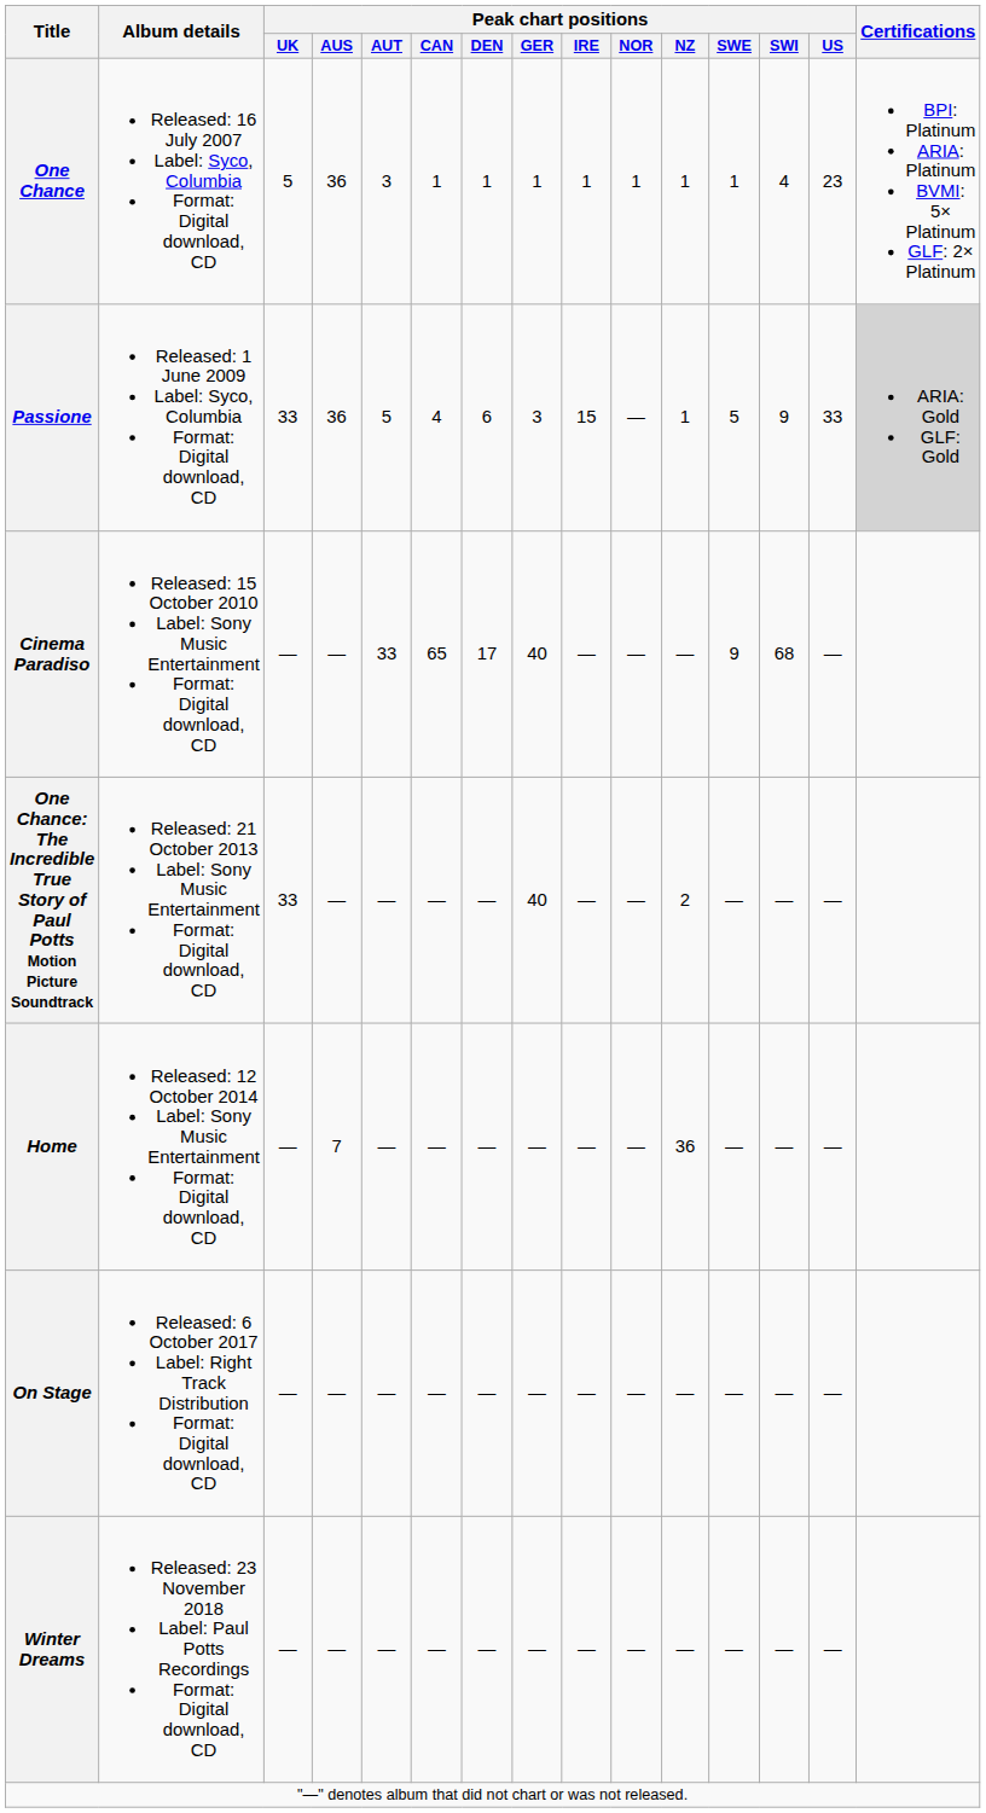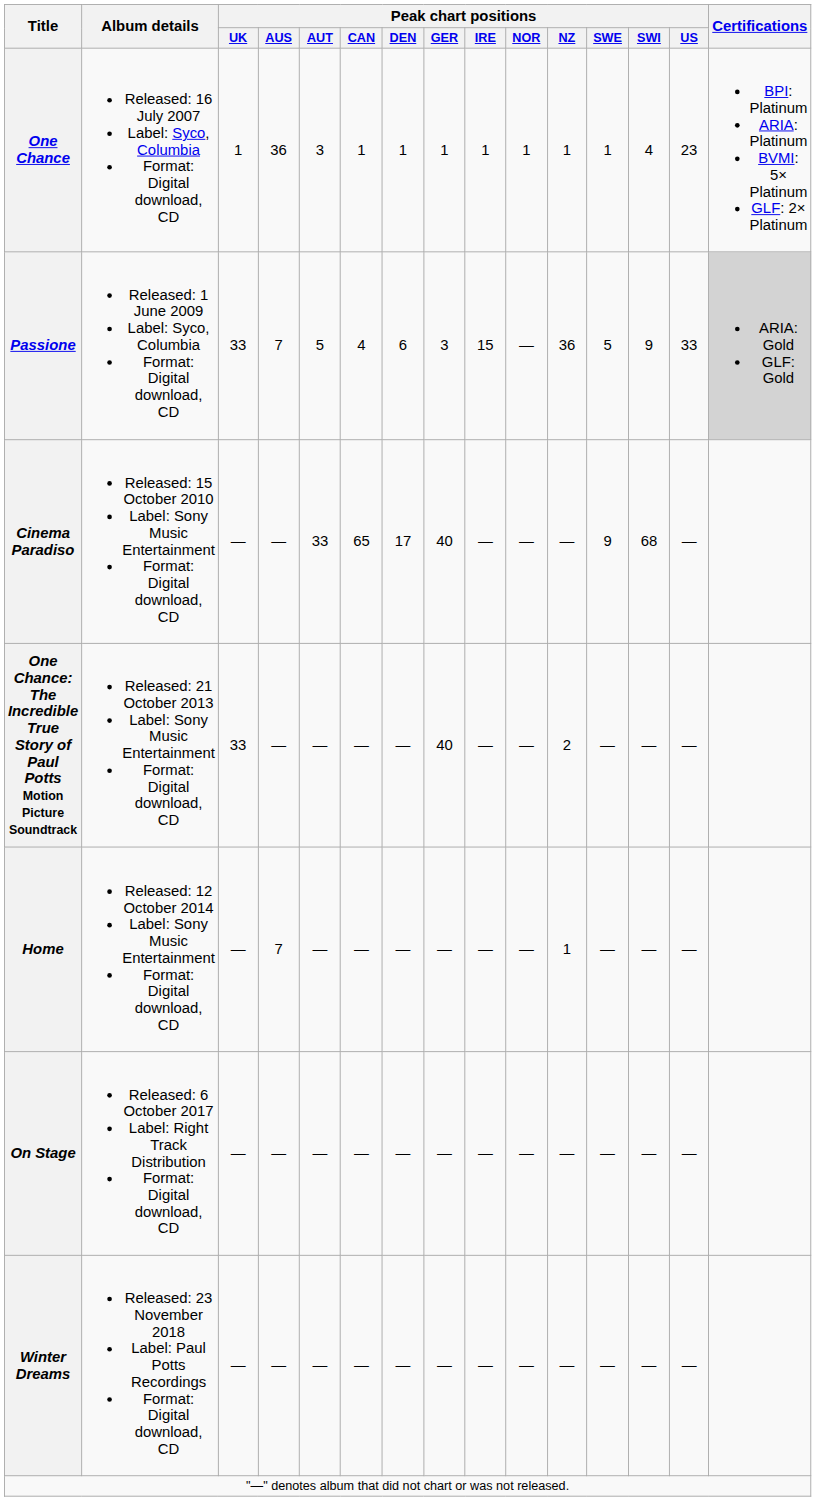One Chance | Peak chart positions / UK: 5 -> 1
Passione | Peak chart positions / AUS: 36 -> 7
Passione | Peak chart positions / NZ: 1 -> 36
Home | Peak chart positions / NZ: 36 -> 1
